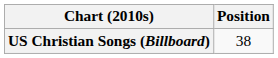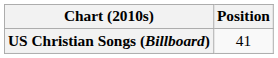US Christian Songs (Billboard) | Position: 38 -> 41
